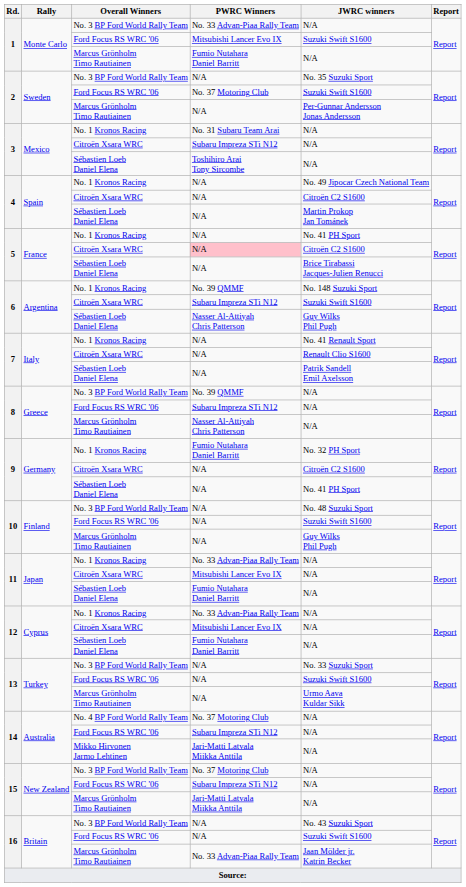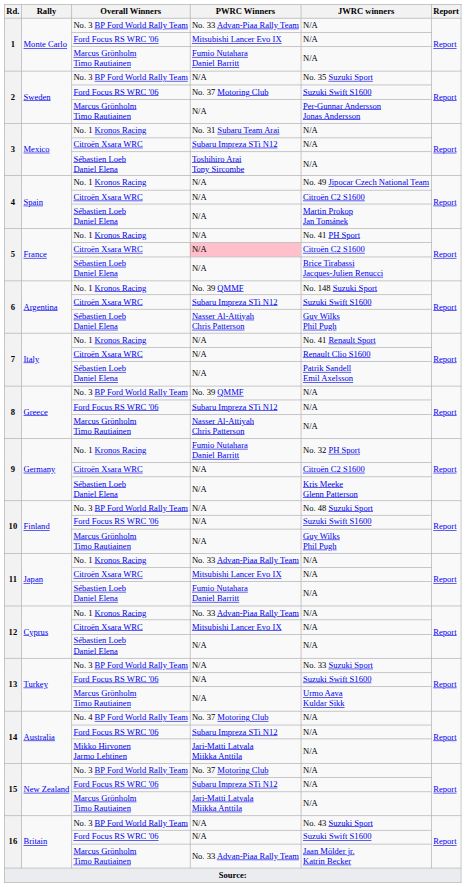1 / Ford Focus RS WRC '06 | JWRC winners: Suzuki Swift S1600 -> N/A
9 / Sébastien Loeb Daniel Elena | JWRC winners: No. 41 PH Sport -> Kris Meeke Glenn Patterson
12 / Sébastien Loeb Daniel Elena | PWRC Winners: Fumio Nutahara Daniel Barritt -> N/A
